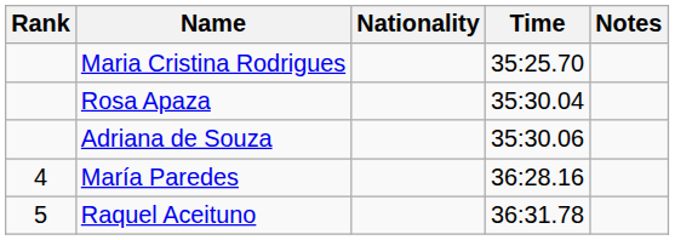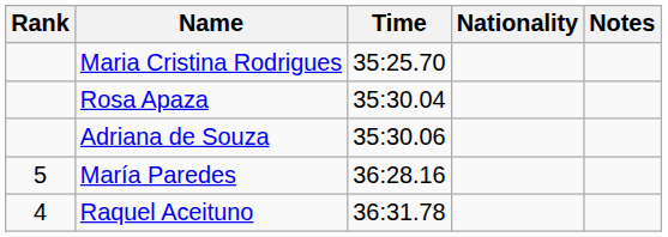columns swapped: Nationality <-> Time
María Paredes | Rank: 4 -> 5
Raquel Aceituno | Rank: 5 -> 4
